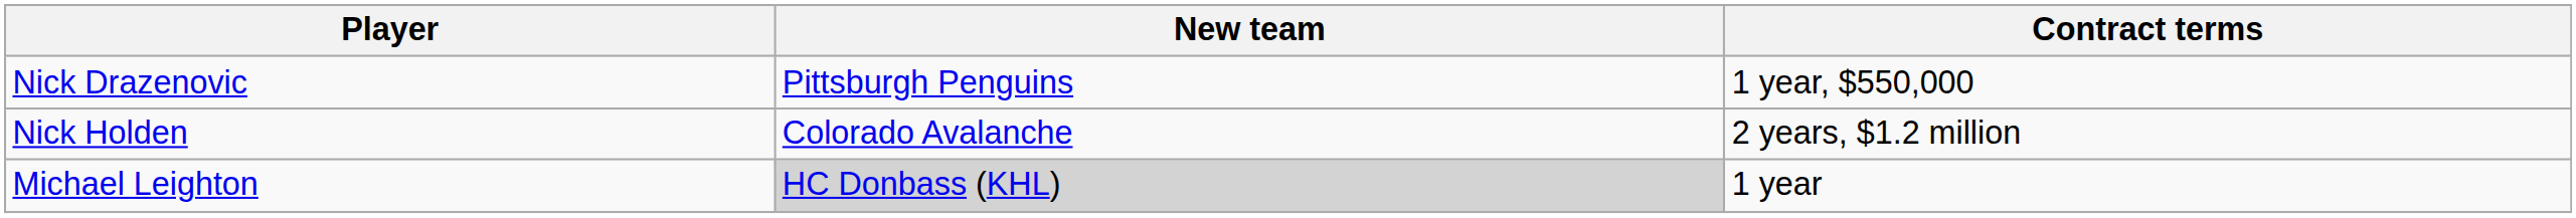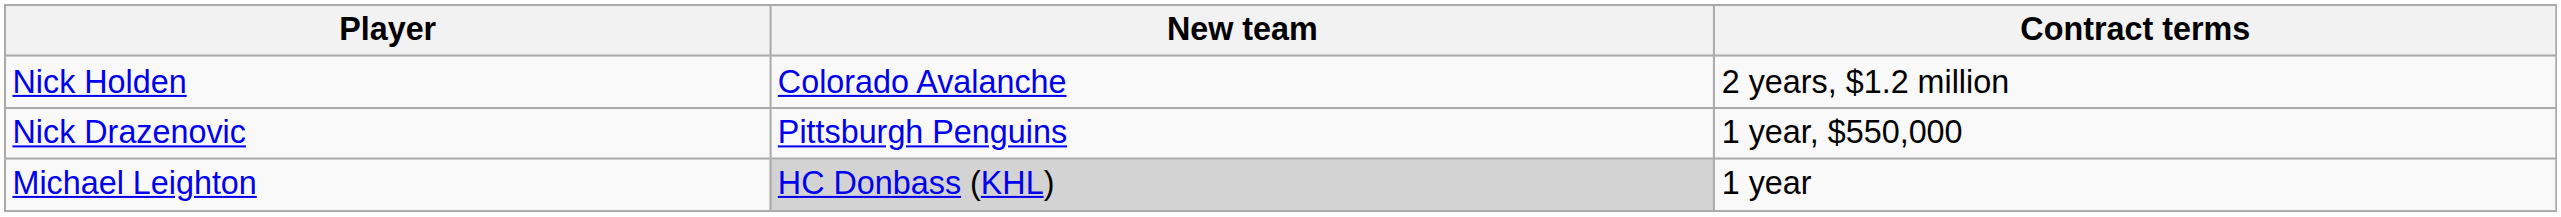rows swapped: Nick Holden <-> Nick Drazenovic
